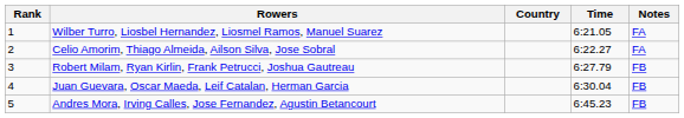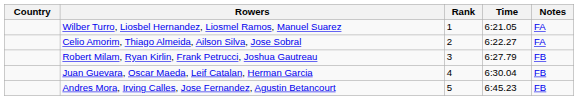columns swapped: Rank <-> Country
